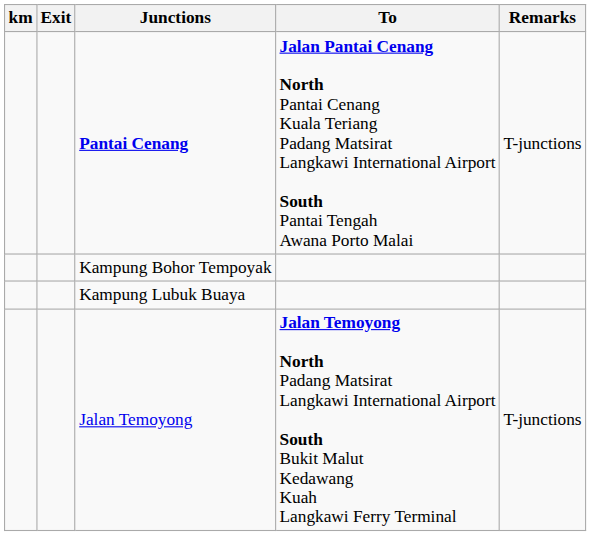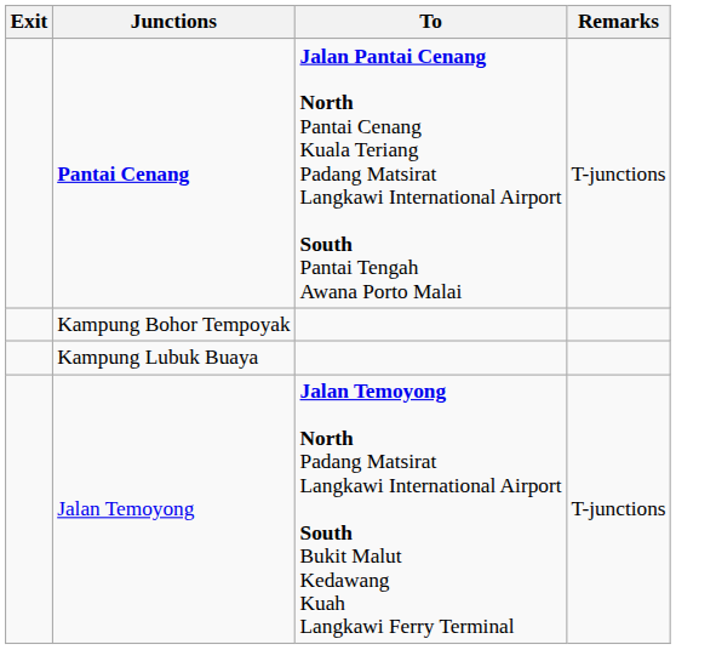- column: km
